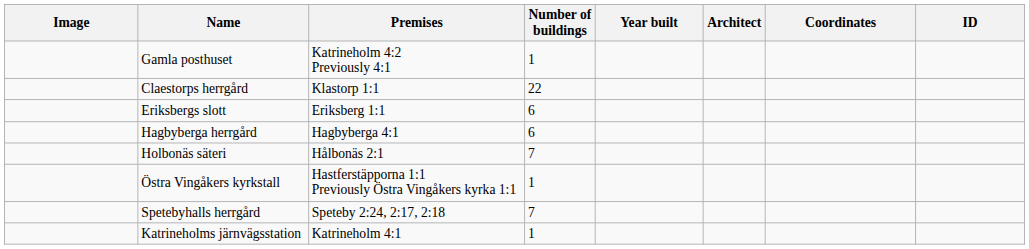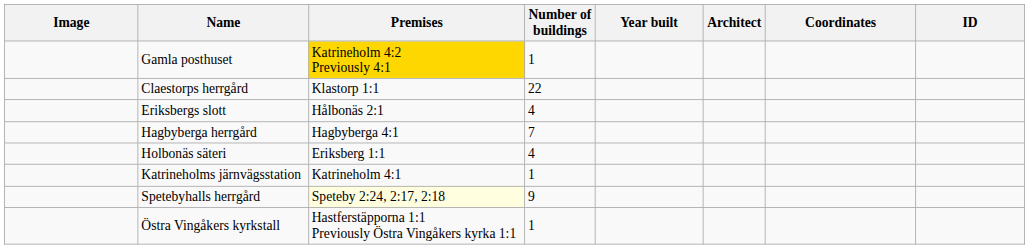Gamla posthuset | Premises: no background -> gold background
Eriksbergs slott | Premises: Eriksberg 1:1 -> Hålbonäs 2:1
Eriksbergs slott | Number of buildings: 6 -> 4
Hagbyberga herrgård | Number of buildings: 6 -> 7
Holbonäs säteri | Premises: Hålbonäs 2:1 -> Eriksberg 1:1
Holbonäs säteri | Number of buildings: 7 -> 4
rows swapped: Katrineholms järnvägsstation <-> Östra Vingåkers kyrkstall
Spetebyhalls herrgård | Premises: no background -> lightyellow background
Spetebyhalls herrgård | Number of buildings: 7 -> 9
